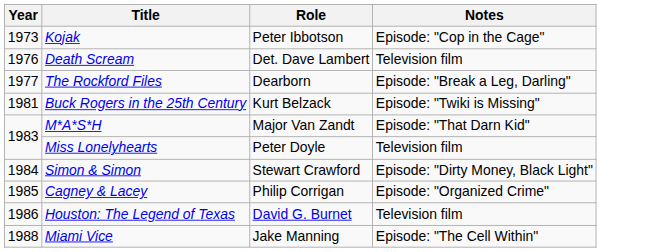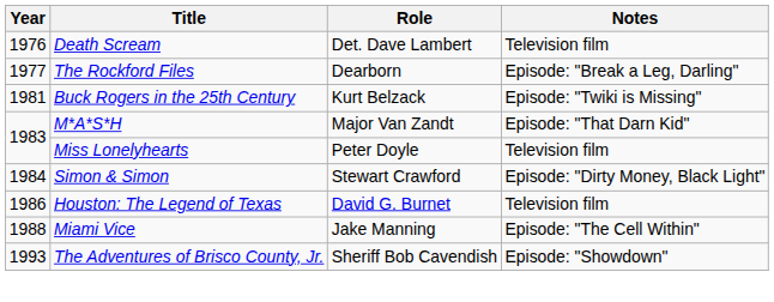- row: 1973 | Kojak | Peter Ibbotson | Episode: "Cop in the Cage"
- row: 1985 | Cagney & Lacey | Philip Corrigan | Episode: "Organized Crime"
+ row: 1993 | The Adventures of Brisco County, Jr. | Sheriff Bob Cavendish | Episode: "Showdown"
